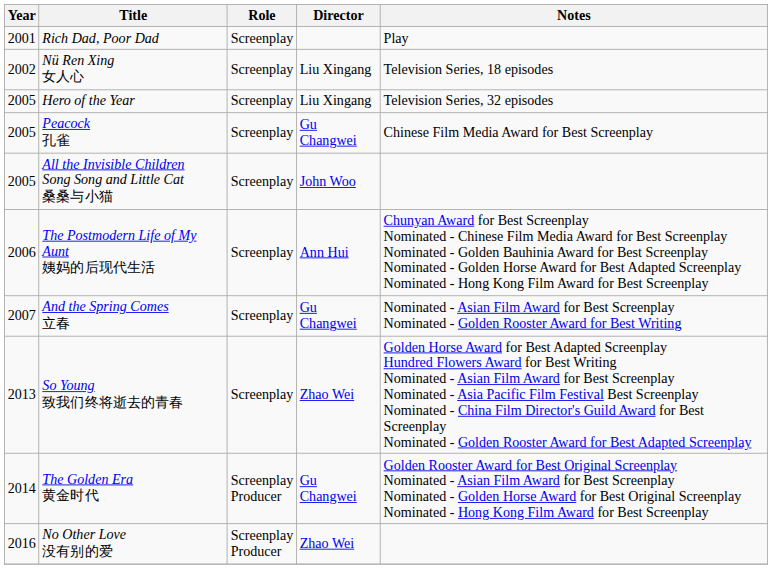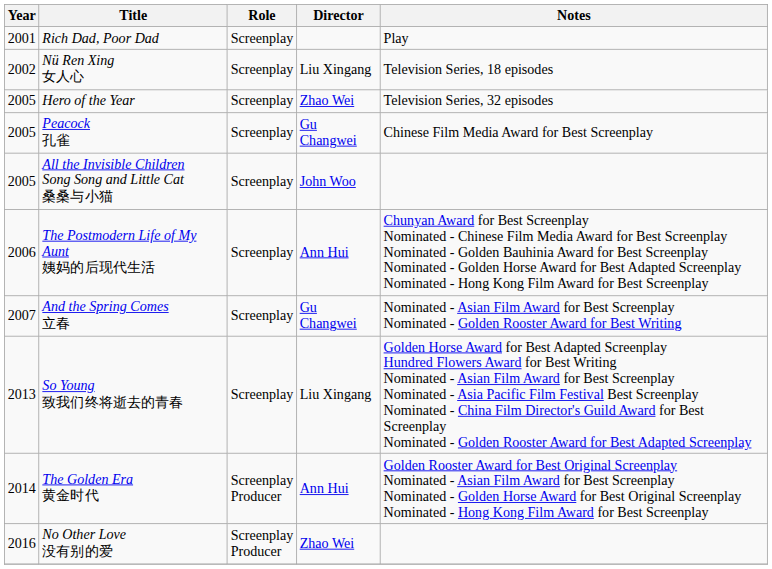Hero of the Year | Director: Liu Xingang -> Zhao Wei
So Young 致我们终将逝去的青春 | Director: Zhao Wei -> Liu Xingang
The Golden Era 黄金时代 | Director: Gu Changwei -> Ann Hui
